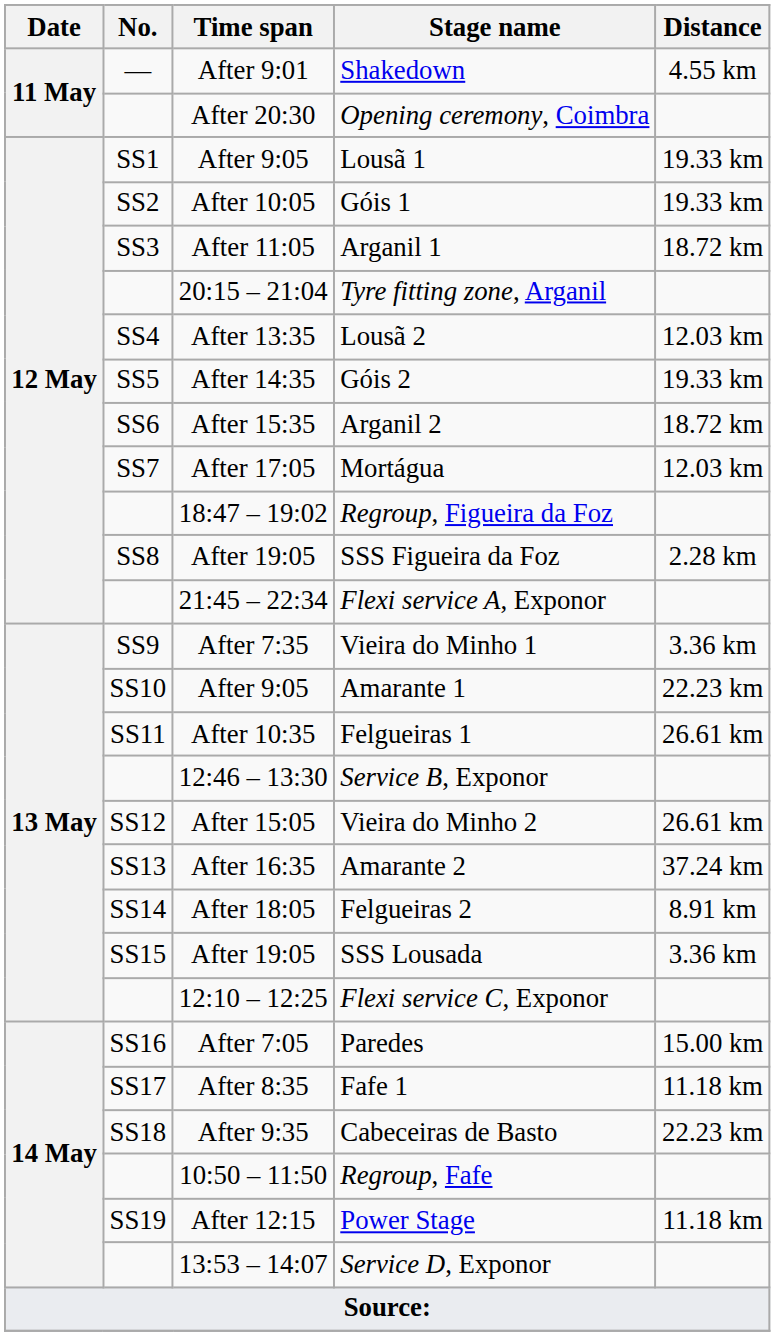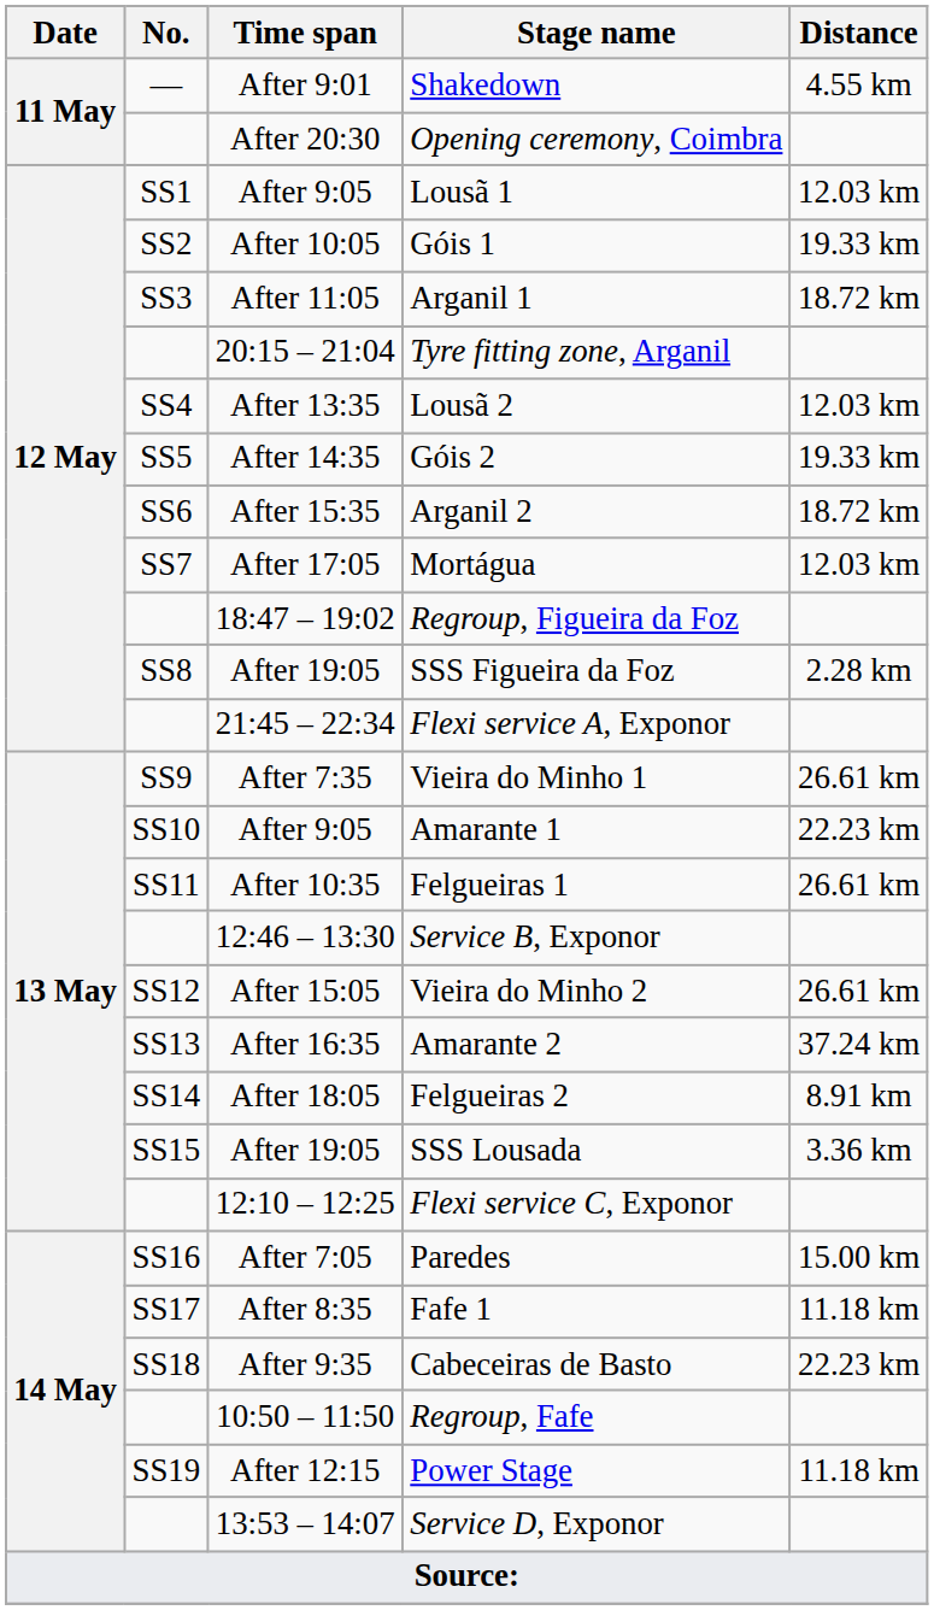Lousã 1 | Distance: 19.33 km -> 12.03 km
Vieira do Minho 1 | Distance: 3.36 km -> 26.61 km
